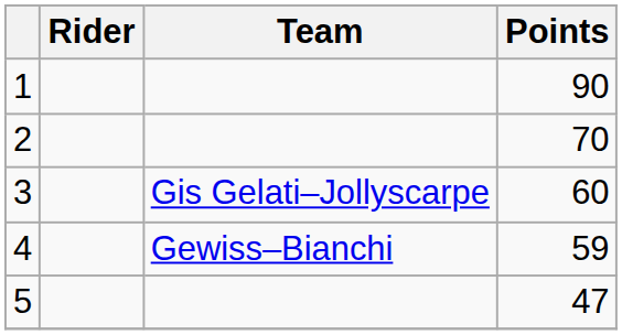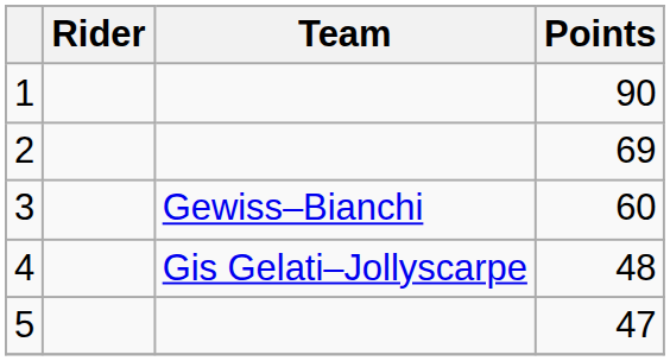2 | Points: 70 -> 69
3 | Team: Gis Gelati–Jollyscarpe -> Gewiss–Bianchi
4 | Team: Gewiss–Bianchi -> Gis Gelati–Jollyscarpe
4 | Points: 59 -> 48
